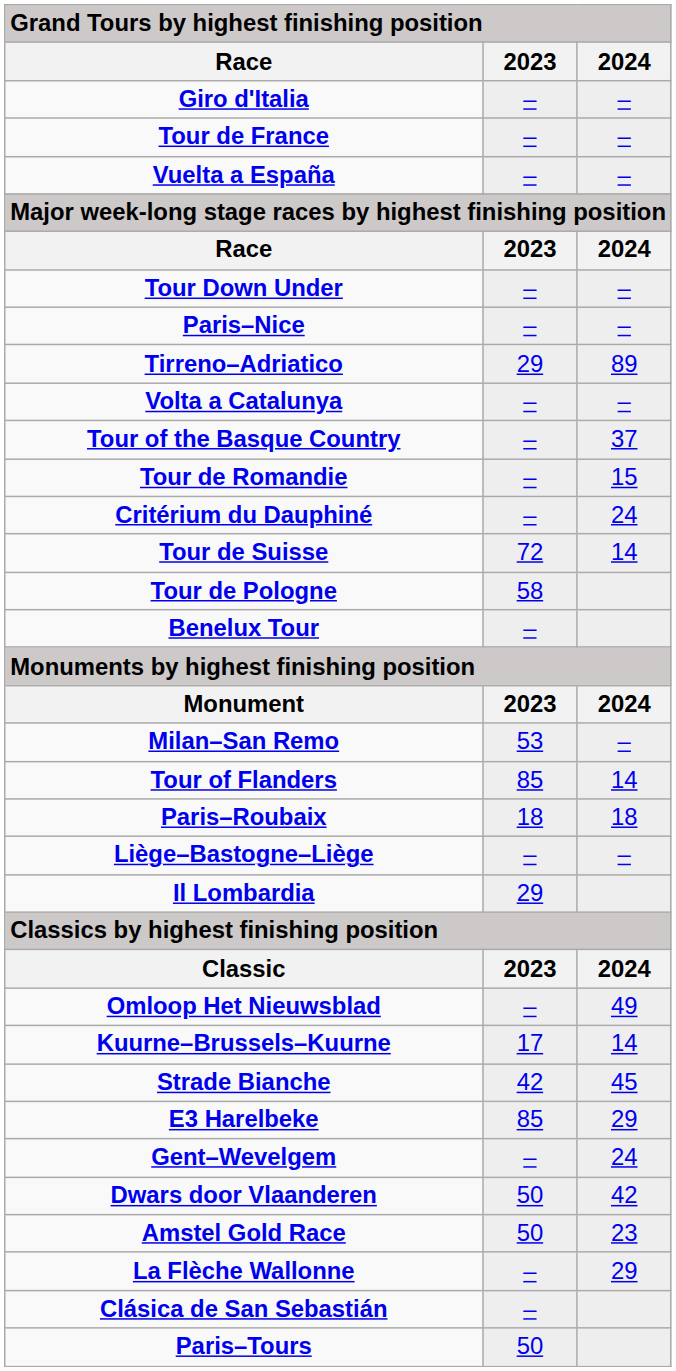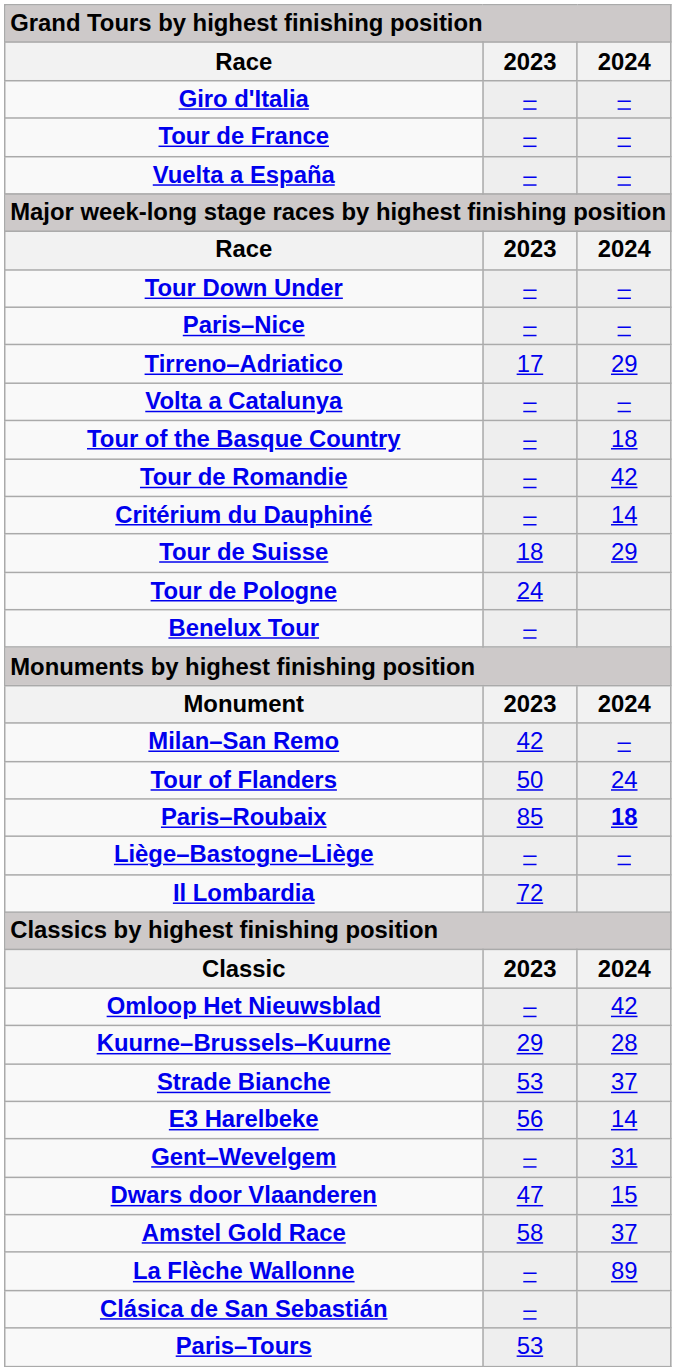Tirreno–Adriatico | 2023: 29 -> 17
Tirreno–Adriatico | 2024: 89 -> 29
Tour of the Basque Country | 2024: 37 -> 18
Tour de Romandie | 2024: 15 -> 42
Critérium du Dauphiné | 2024: 24 -> 14
Tour de Suisse | 2023: 72 -> 18
Tour de Suisse | 2024: 14 -> 29
Tour de Pologne | 2023: 58 -> 24
Milan–San Remo | 2023: 53 -> 42
Tour of Flanders | 2023: 85 -> 50
Tour of Flanders | 2024: 14 -> 24
Paris–Roubaix | 2023: 18 -> 85
Paris–Roubaix | 2024: normal -> bold
Il Lombardia | 2023: 29 -> 72
Omloop Het Nieuwsblad | 2024: 49 -> 42
Kuurne–Brussels–Kuurne | 2023: 17 -> 29
Kuurne–Brussels–Kuurne | 2024: 14 -> 28
Strade Bianche | 2023: 42 -> 53
Strade Bianche | 2024: 45 -> 37
E3 Harelbeke | 2023: 85 -> 56
E3 Harelbeke | 2024: 29 -> 14
Gent–Wevelgem | 2024: 24 -> 31
Dwars door Vlaanderen | 2023: 50 -> 47
Dwars door Vlaanderen | 2024: 42 -> 15
Amstel Gold Race | 2023: 50 -> 58
Amstel Gold Race | 2024: 23 -> 37
La Flèche Wallonne | 2024: 29 -> 89
Paris–Tours | 2023: 50 -> 53
